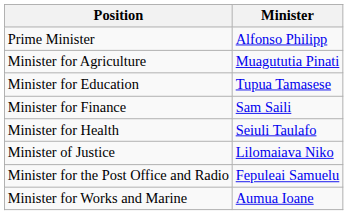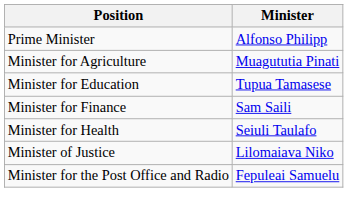- row: Minister for Works and Marine | Aumua Ioane
